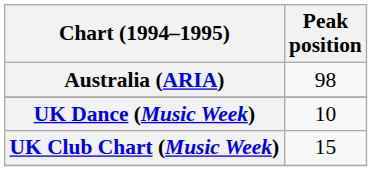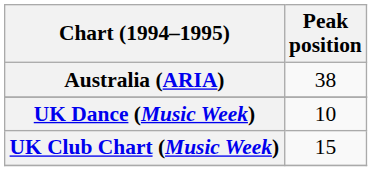Australia (ARIA) | Peak position: 98 -> 38
